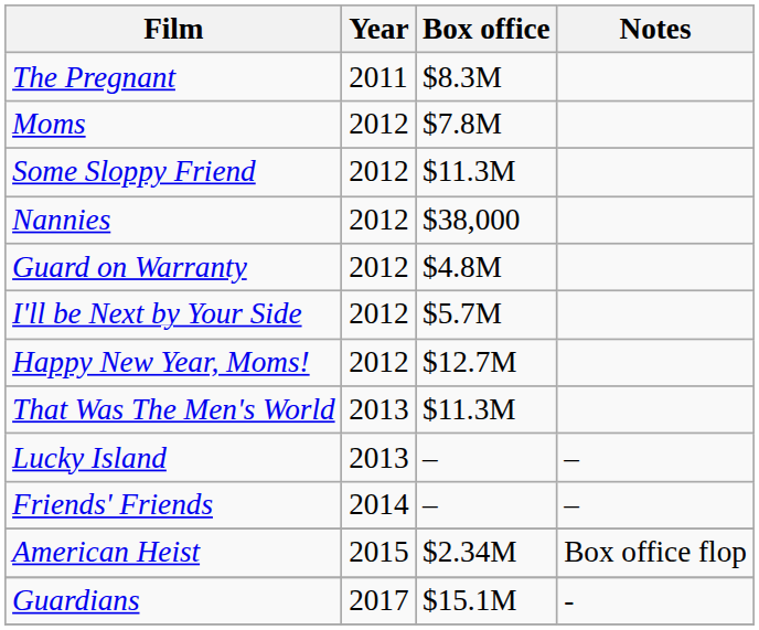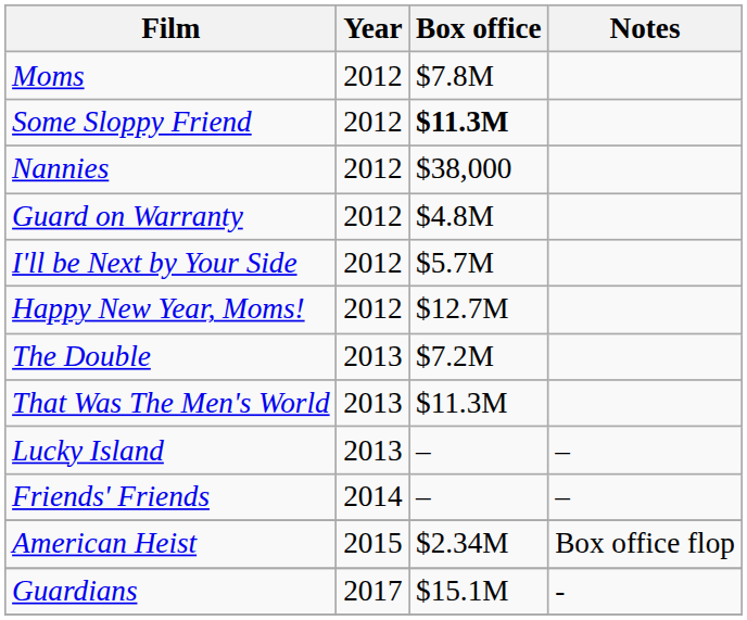- row: The Pregnant | 2011 | $8.3M
Some Sloppy Friend | Box office: normal -> bold
+ row: The Double | 2013 | $7.2M
